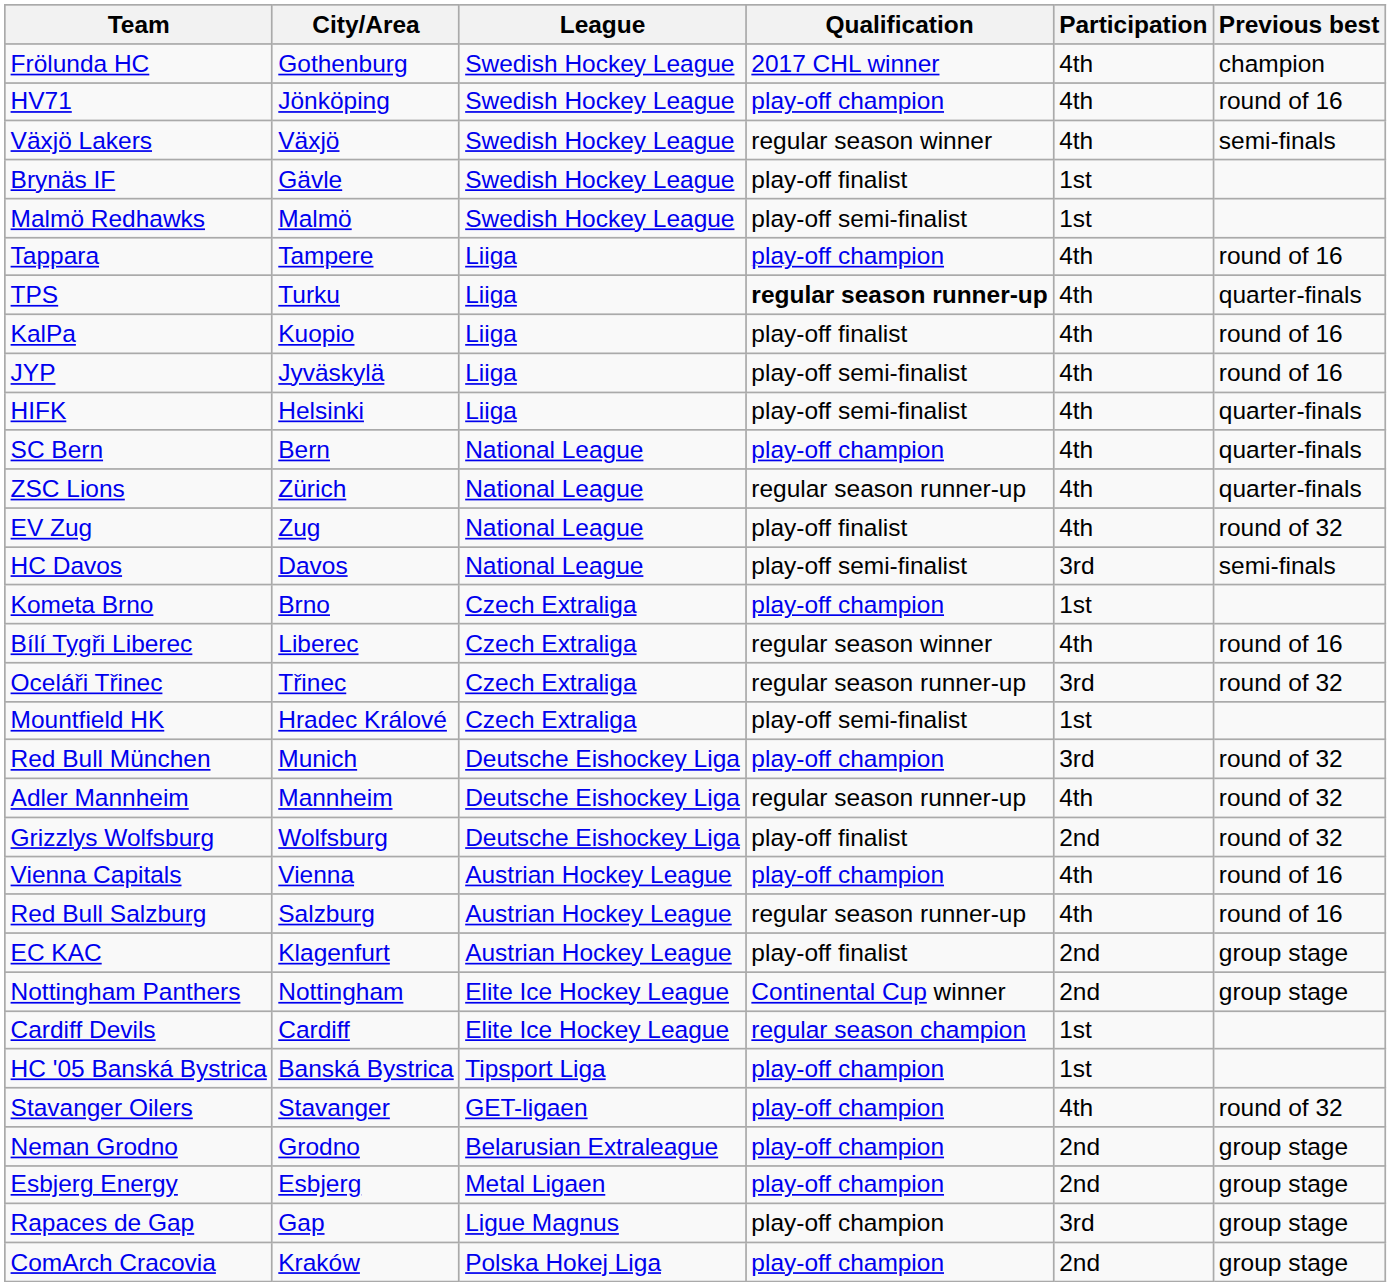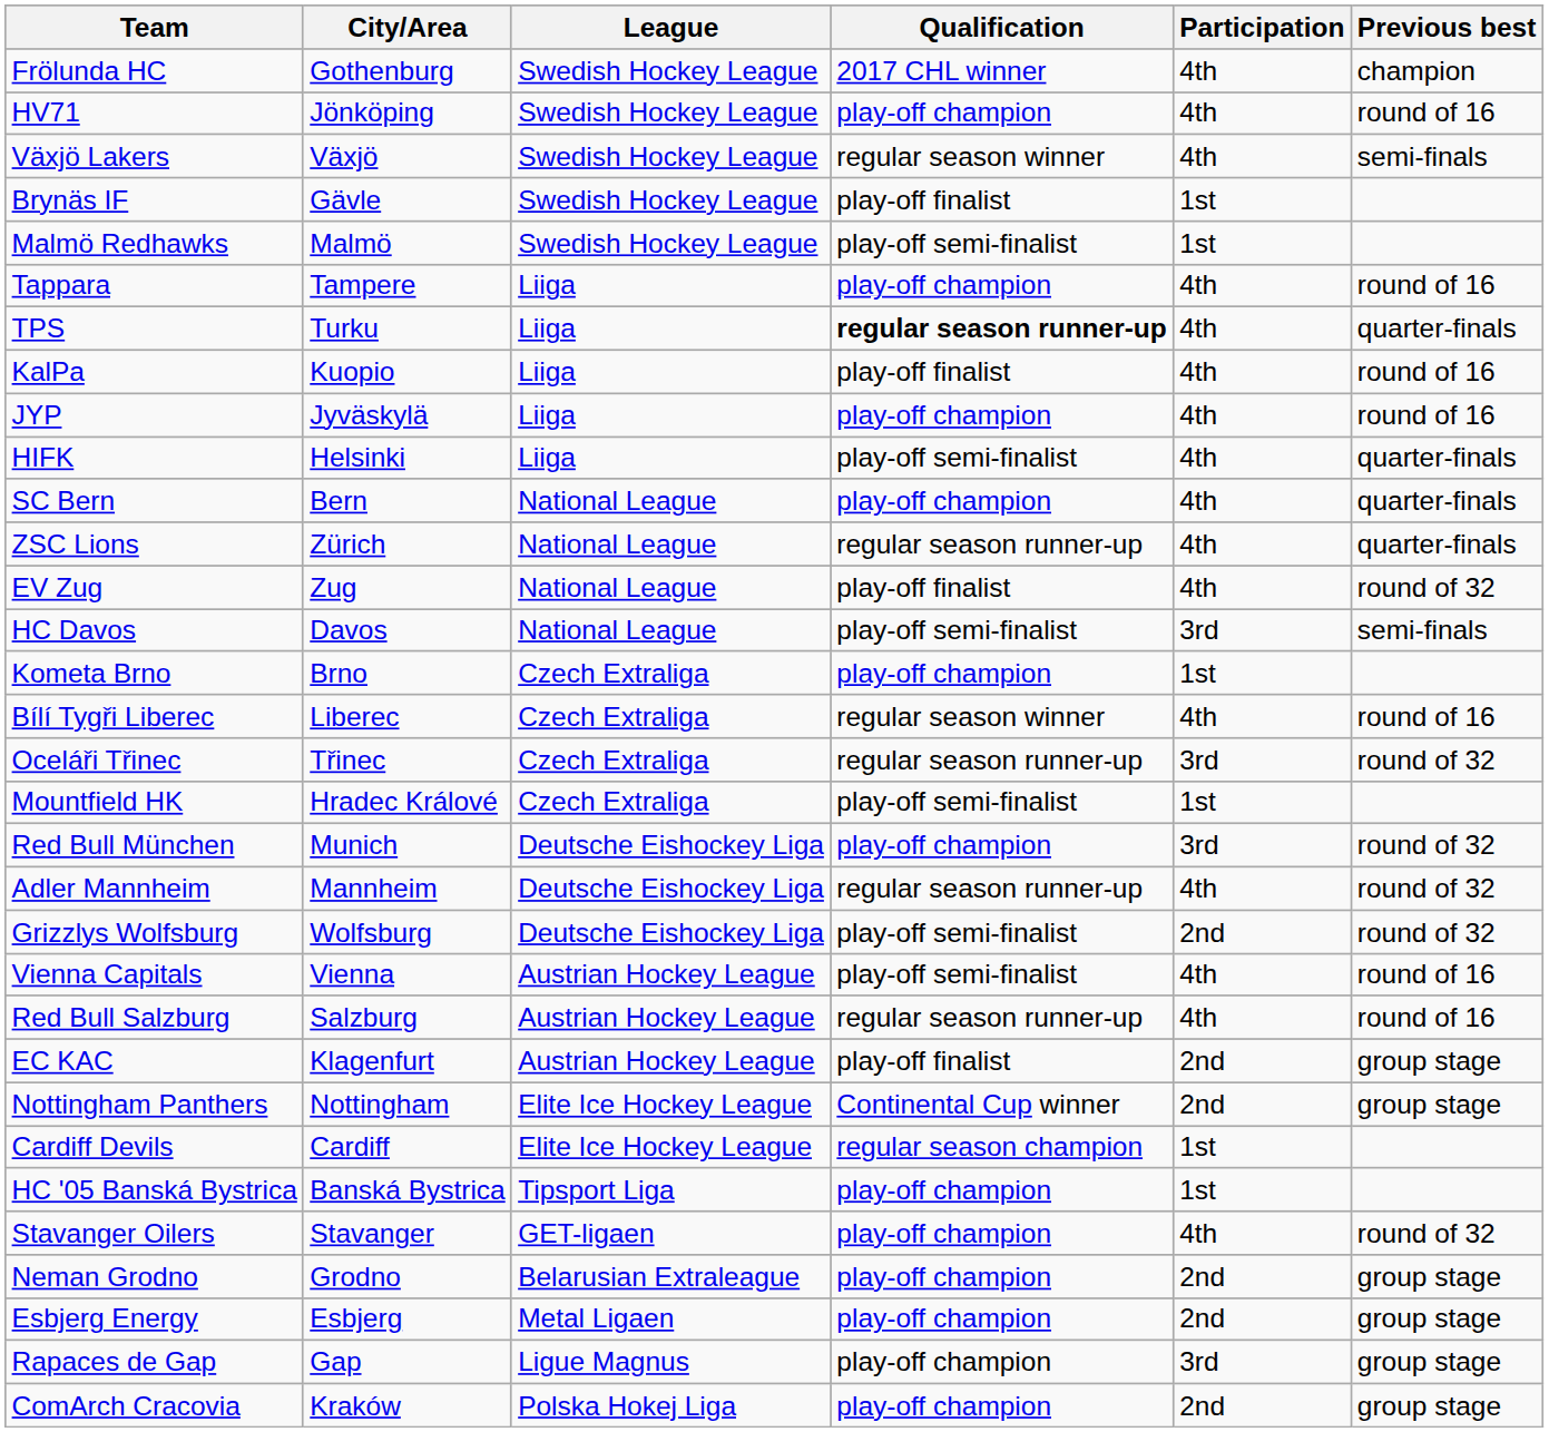JYP | Qualification: play-off semi-finalist -> play-off champion
Grizzlys Wolfsburg | Qualification: play-off finalist -> play-off semi-finalist
Vienna Capitals | Qualification: play-off champion -> play-off semi-finalist
